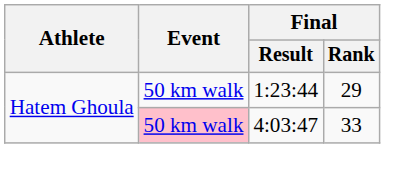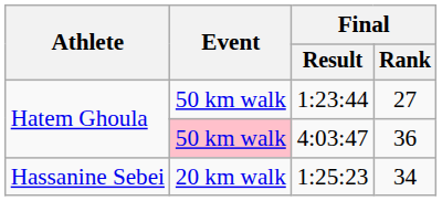1:23:44 | Final / Rank: 29 -> 27
4:03:47 | Final / Rank: 33 -> 36
+ row: Hassanine Sebei | 20 km walk | 1:25:23 | 34
